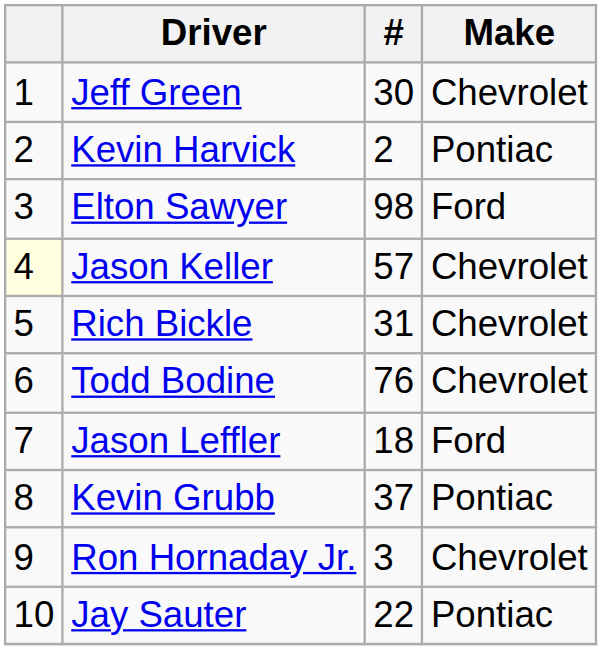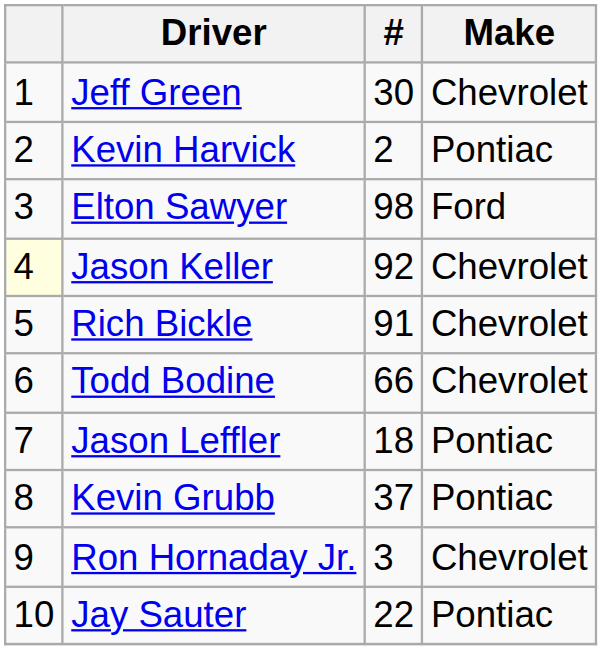Jason Keller | #: 57 -> 92
Rich Bickle | #: 31 -> 91
Todd Bodine | #: 76 -> 66
Jason Leffler | Make: Ford -> Pontiac
